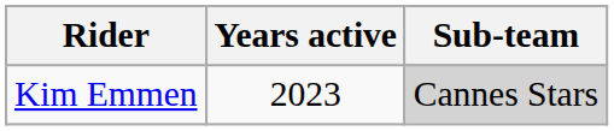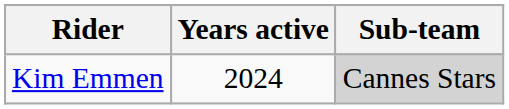Kim Emmen | Years active: 2023 -> 2024
